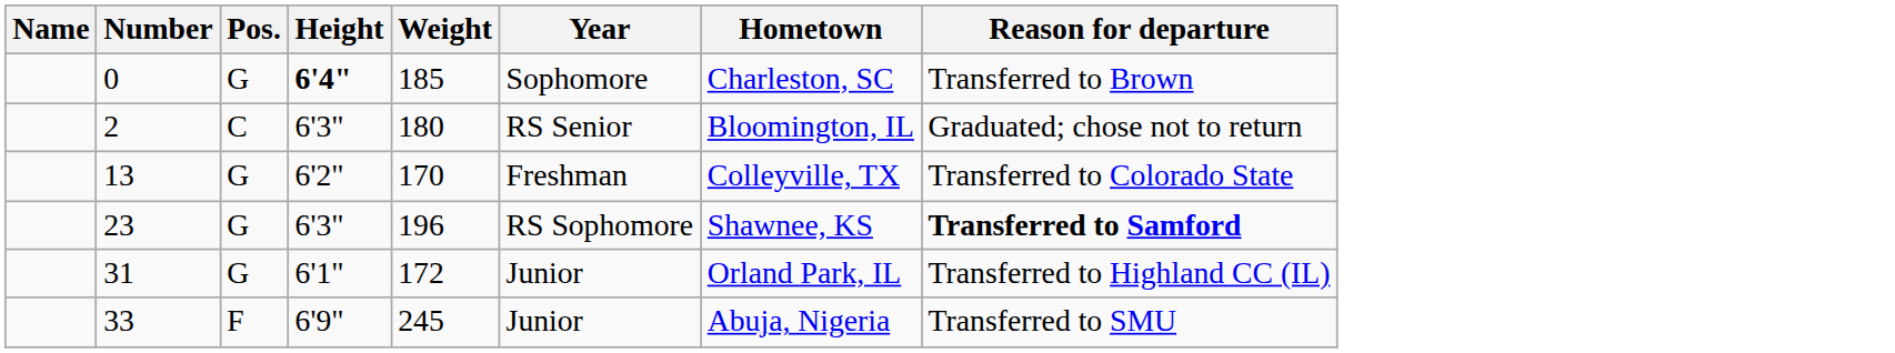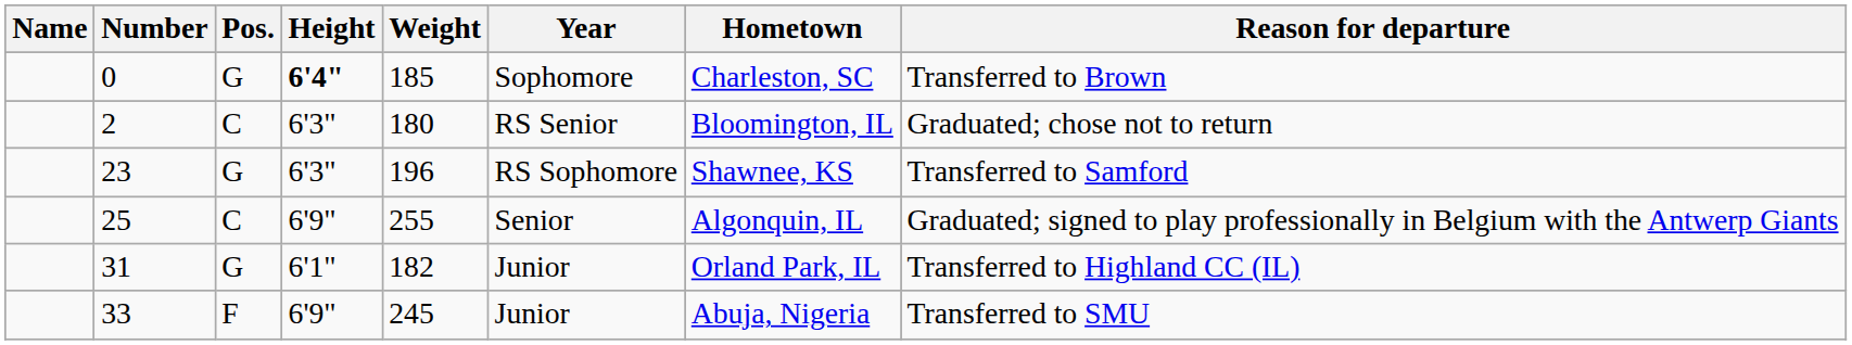- row: 13 | G | 6'2" | 170 | Freshman | Colleyville, TX | Transferred to Colorado State
23 | Reason for departure: bold -> normal
+ row: 25 | C | 6'9" | 255 | Senior | Algonquin, IL | Graduated; signed to play professionally in Belgium with the Antwerp Giants
31 | Weight: 172 -> 182
